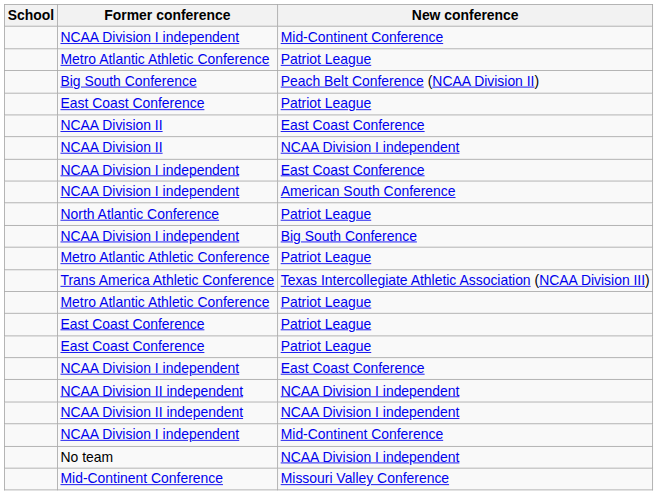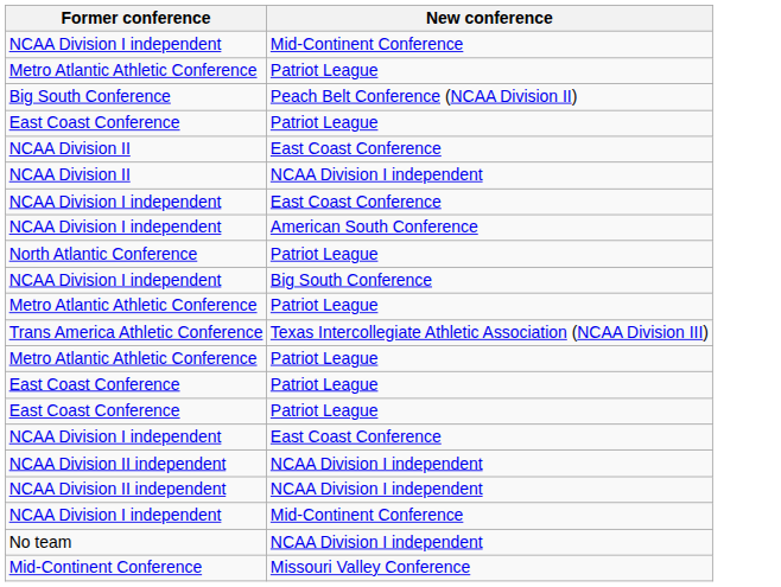- column: School
